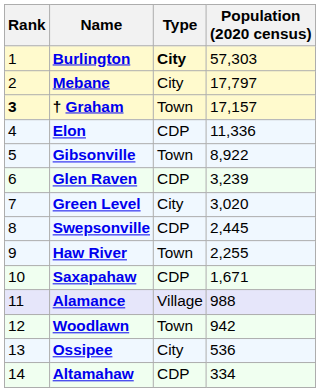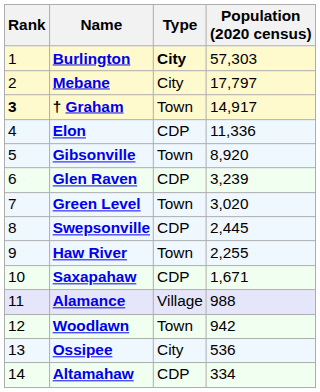† Graham | Population (2020 census): 17,157 -> 14,917
Gibsonville | Population (2020 census): 8,922 -> 8,920
Green Level | Type: City -> Town
